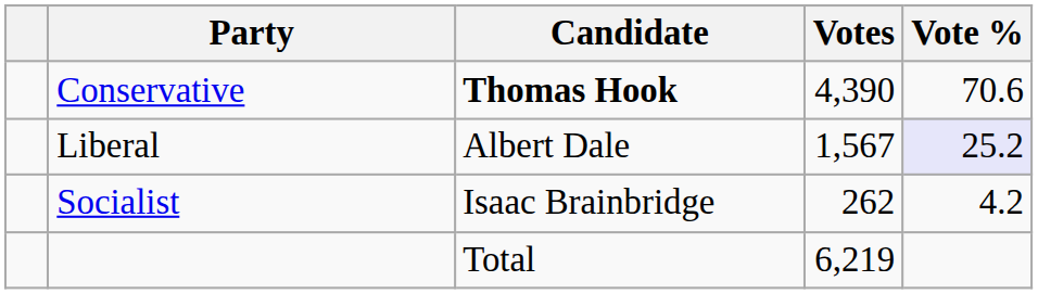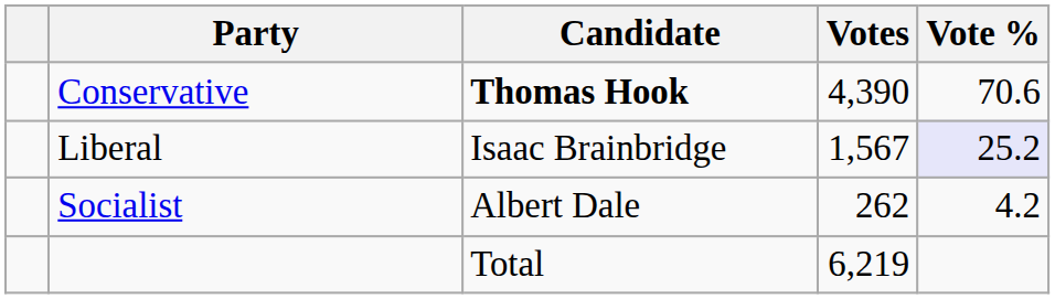Liberal | Candidate: Albert Dale -> Isaac Brainbridge
Socialist | Candidate: Isaac Brainbridge -> Albert Dale
